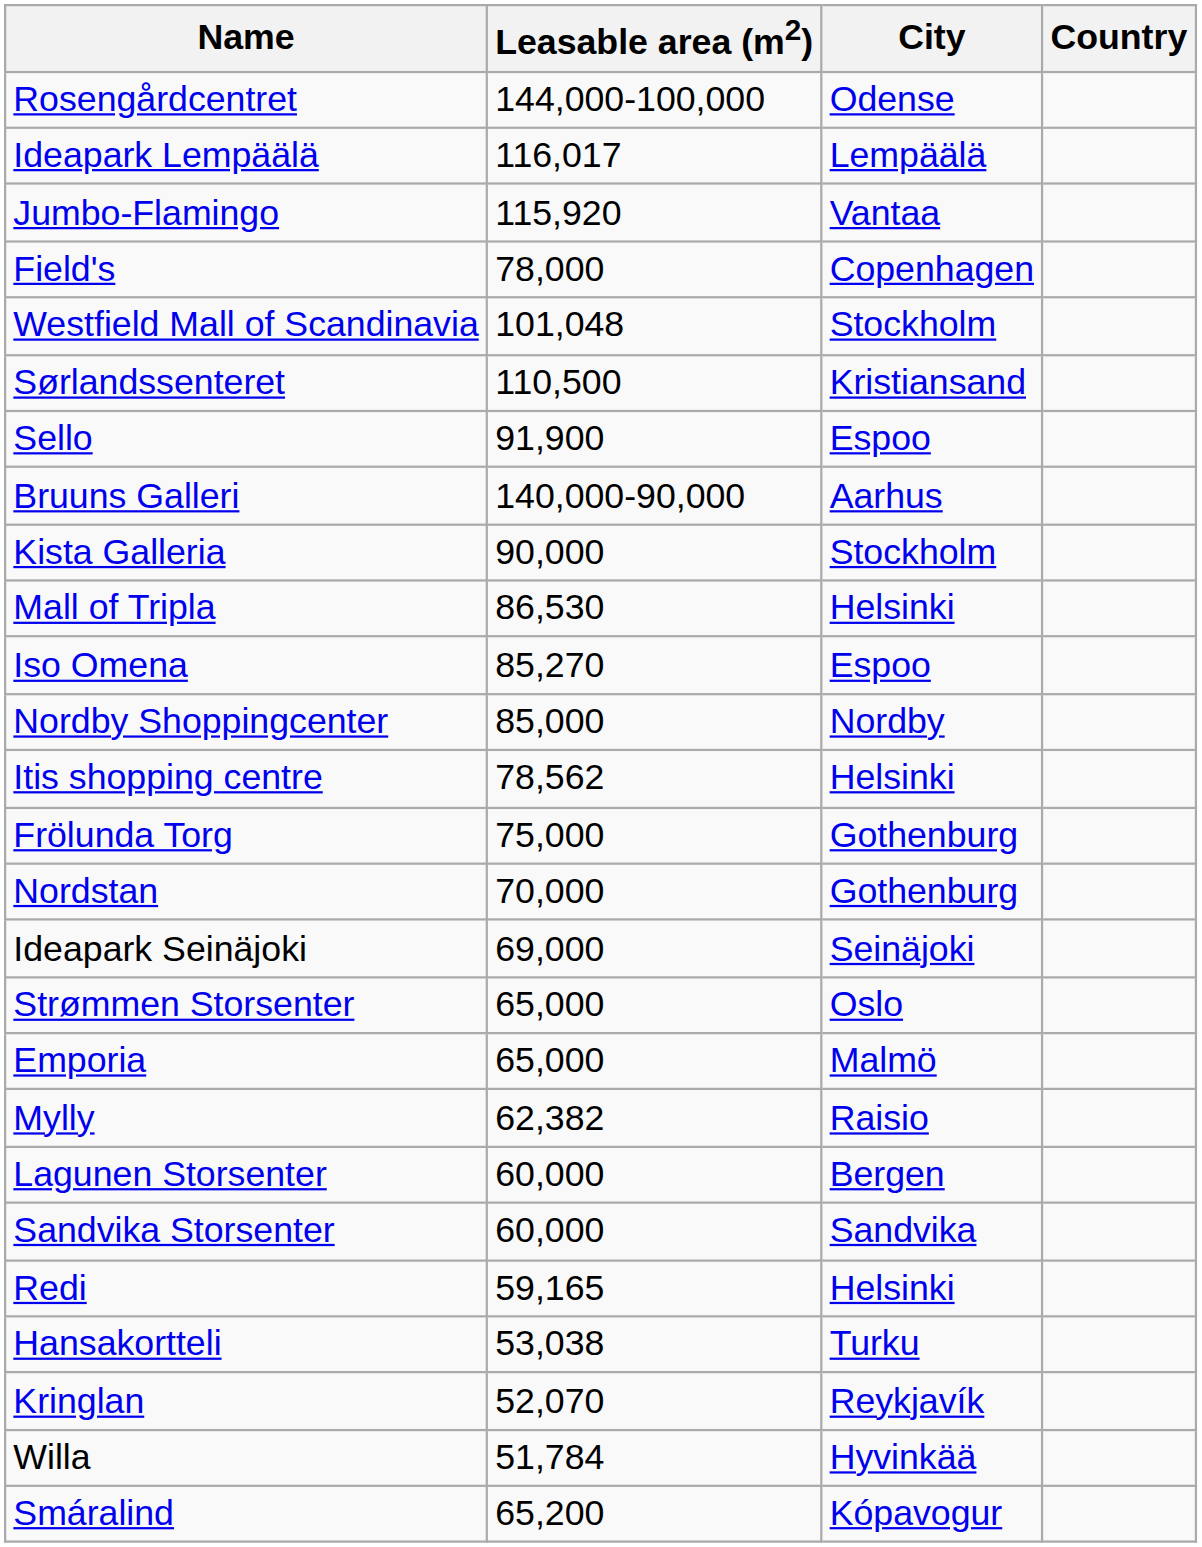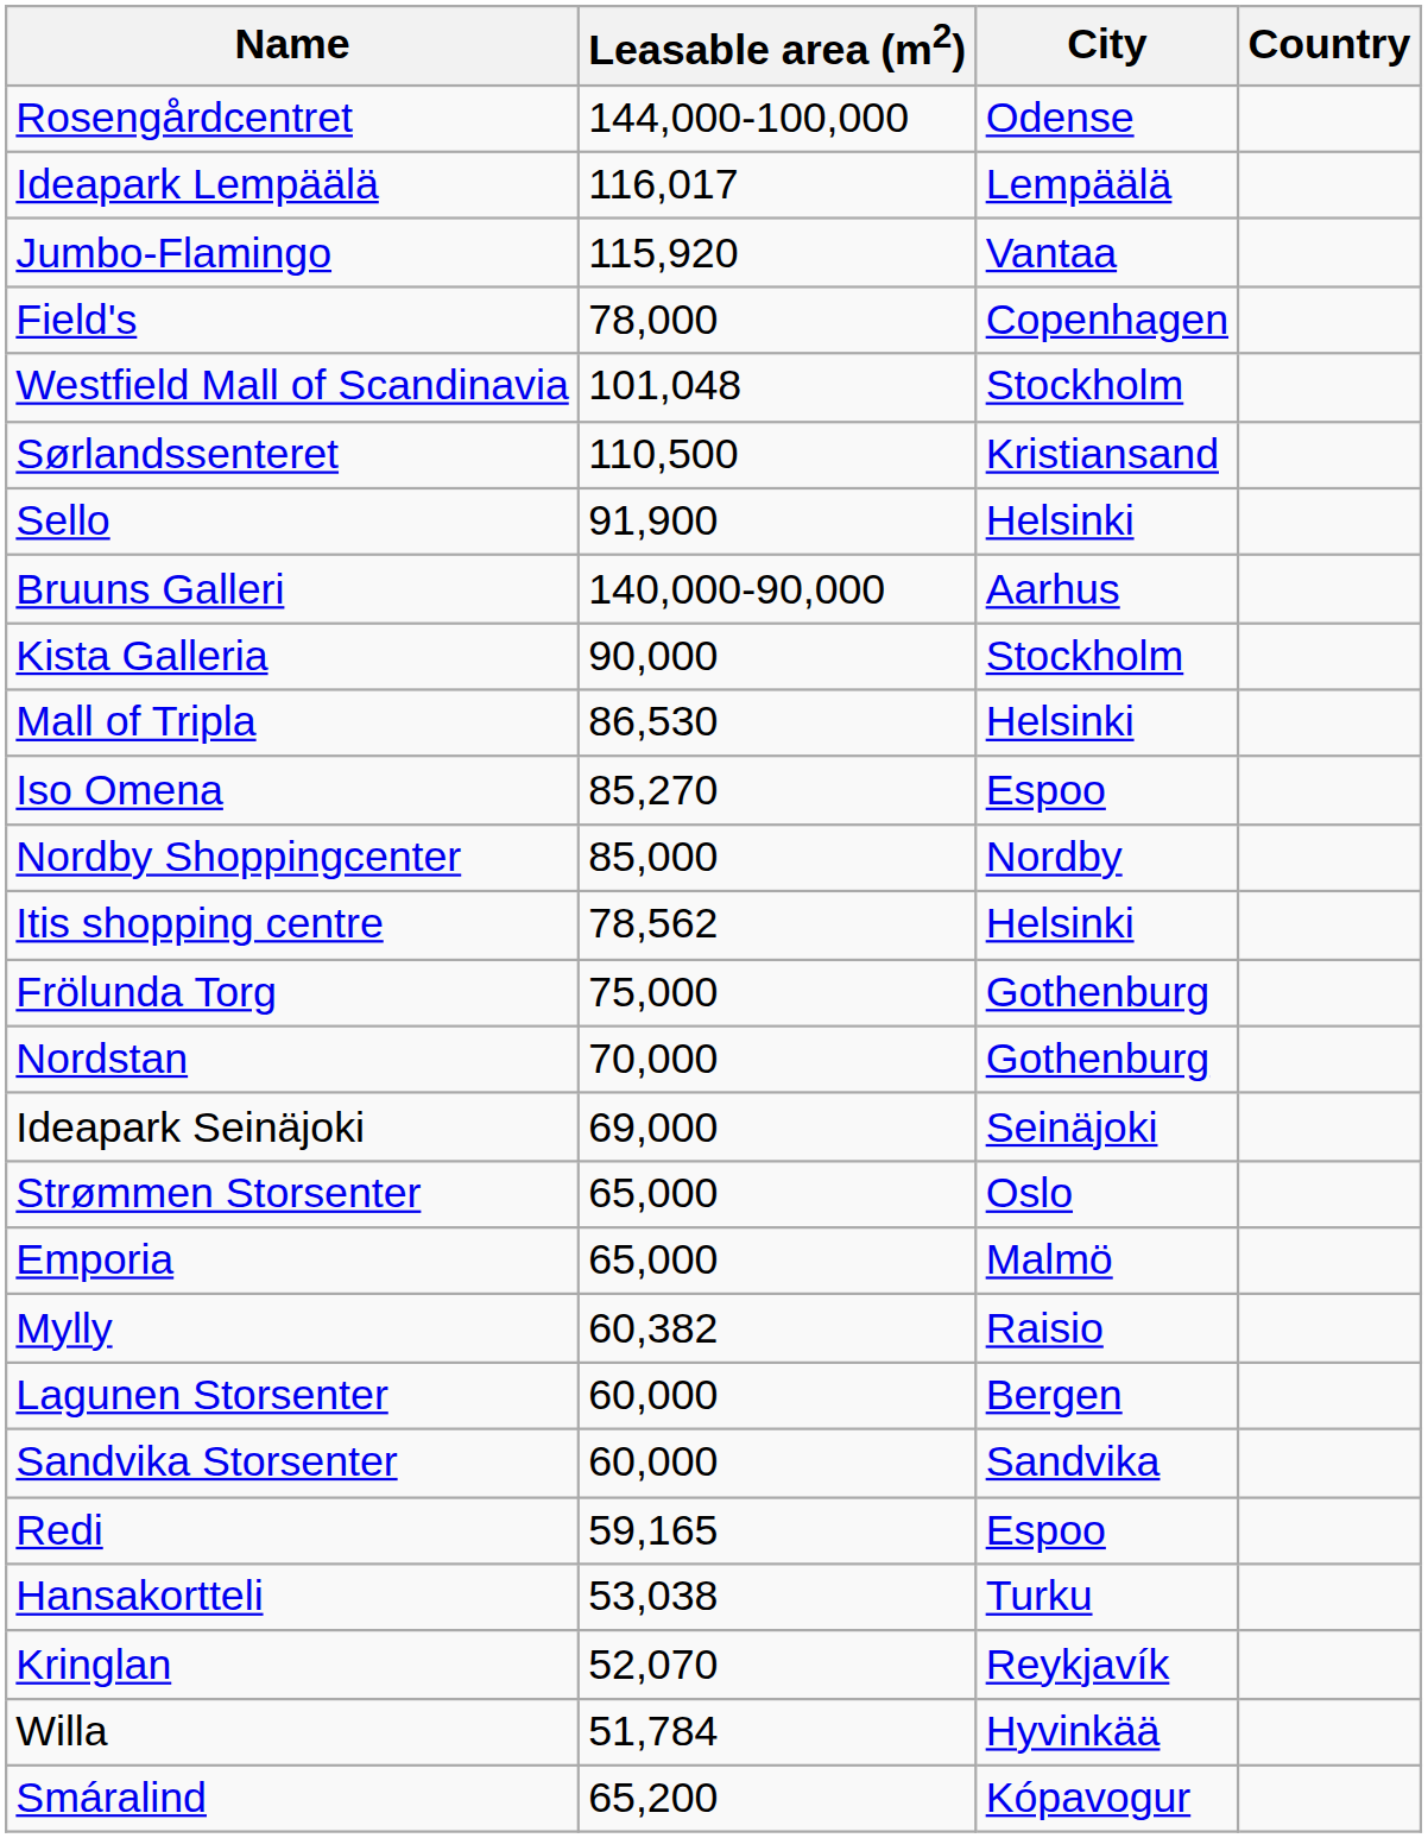Sello | City: Espoo -> Helsinki
Mylly | Leasable area (m2): 62,382 -> 60,382
Redi | City: Helsinki -> Espoo
